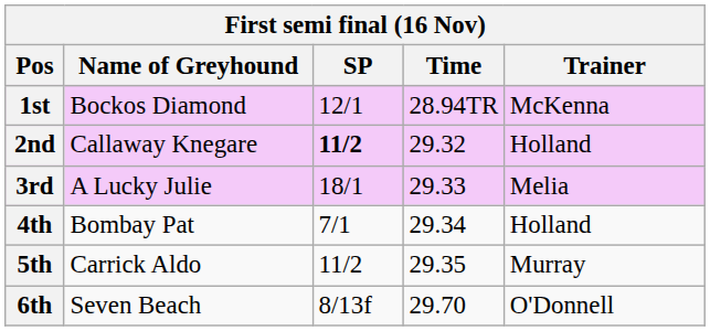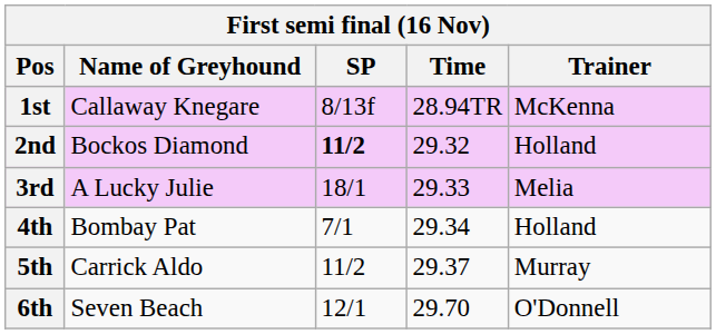1st | Name of Greyhound: Bockos Diamond -> Callaway Knegare
1st | SP: 12/1 -> 8/13f
2nd | Name of Greyhound: Callaway Knegare -> Bockos Diamond
5th | Time: 29.35 -> 29.37
6th | SP: 8/13f -> 12/1
